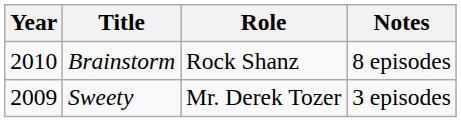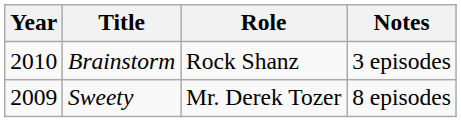Brainstorm | Notes: 8 episodes -> 3 episodes
Sweety | Notes: 3 episodes -> 8 episodes
